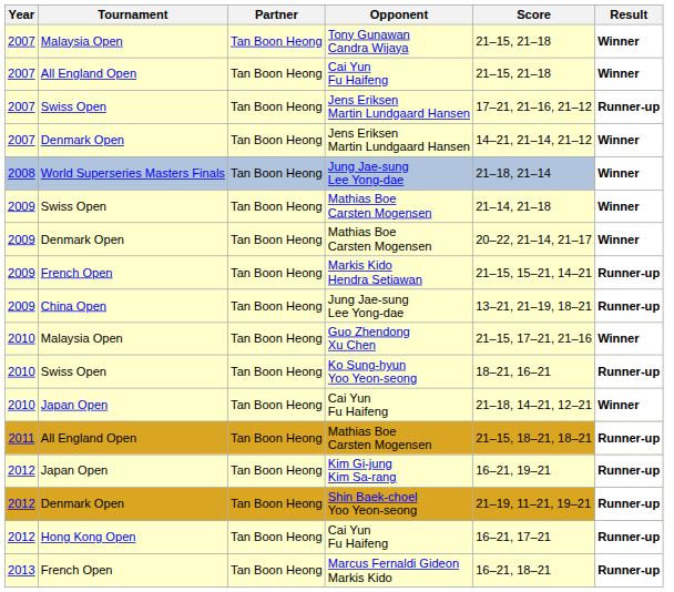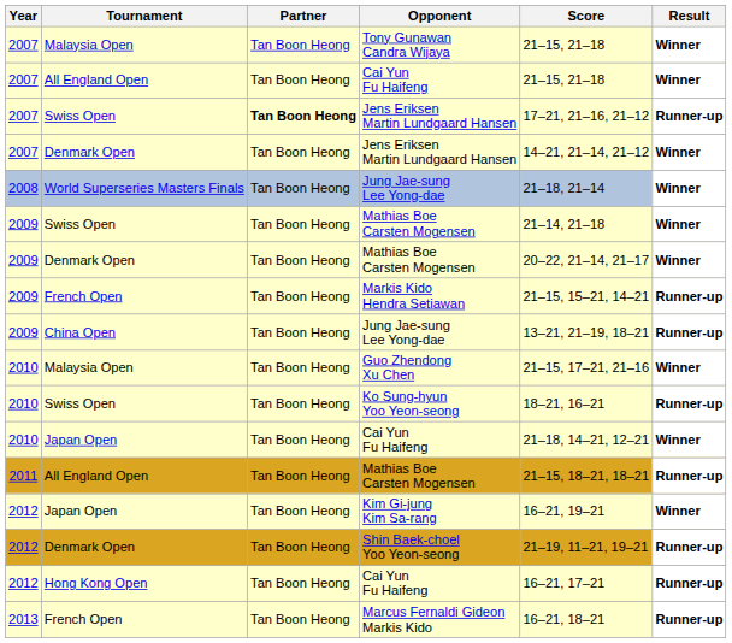Swiss Open / Jens Eriksen Martin Lundgaard Hansen | Partner: normal -> bold
Kim Gi-jung Kim Sa-rang | Result: Runner-up -> Winner
